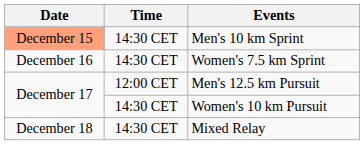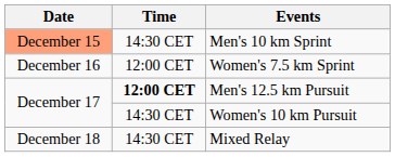Women's 7.5 km Sprint | Time: 14:30 CET -> 12:00 CET
Men's 12.5 km Pursuit | Time: normal -> bold
